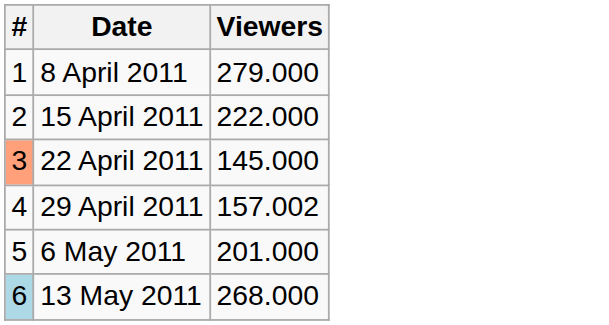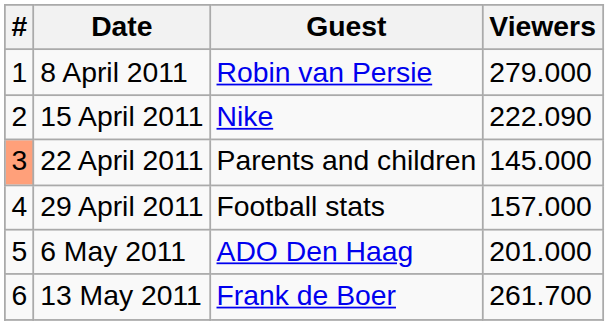+ column: Guest | Robin van Persie | Nike | Parents and children | Football stats | ADO Den Haag | Frank de Boer
15 April 2011 | Viewers: 222.000 -> 222.090
29 April 2011 | Viewers: 157.002 -> 157.000
13 May 2011 | #: lightblue background -> no background
13 May 2011 | Viewers: 268.000 -> 261.700
